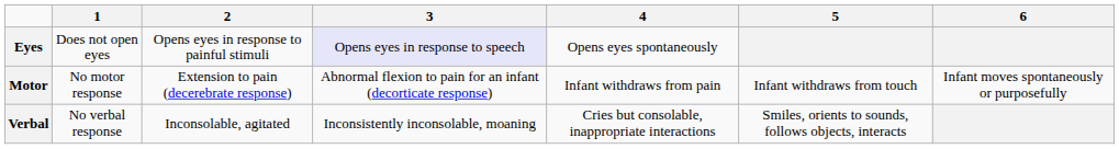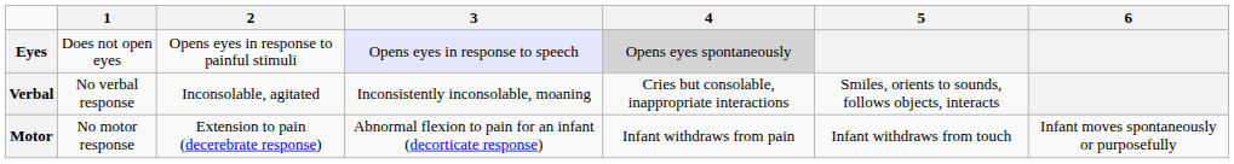Eyes | 4: no background -> lightgrey background
rows swapped: Verbal <-> Motor
